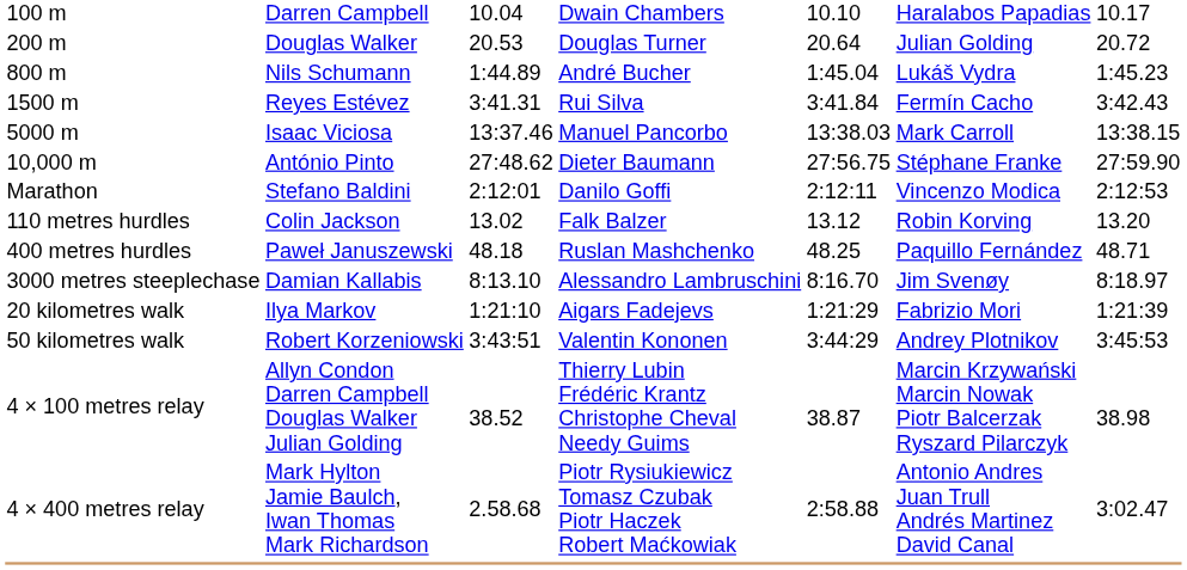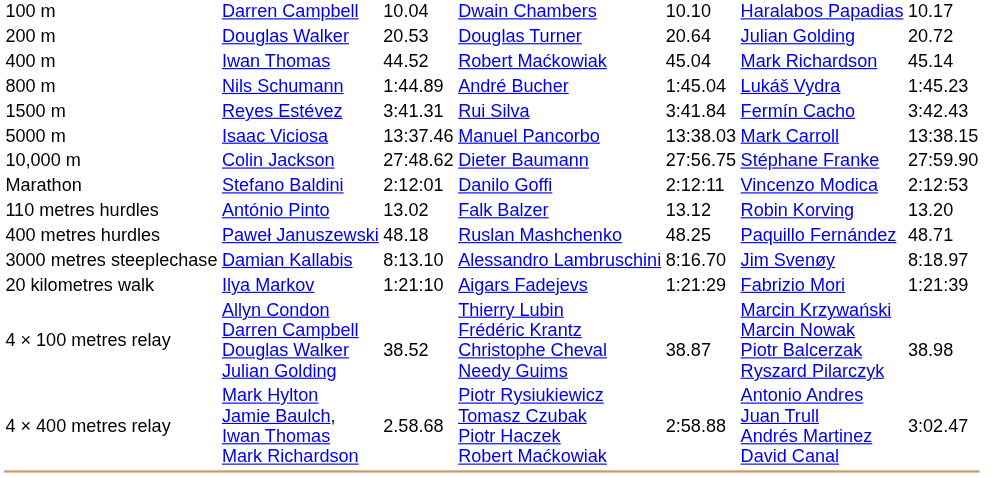+ row: 400 m | Iwan Thomas | 44.52 | Robert Maćkowiak | 45.04 | Mark Richardson | 45.14
10,000 m | column 2: António Pinto -> Colin Jackson
110 metres hurdles | column 2: Colin Jackson -> António Pinto
- row: 50 kilometres walk | Robert Korzeniowski | 3:43:51 | Valentin Kononen | 3:44:29 | Andrey Plotnikov | 3:45:53
